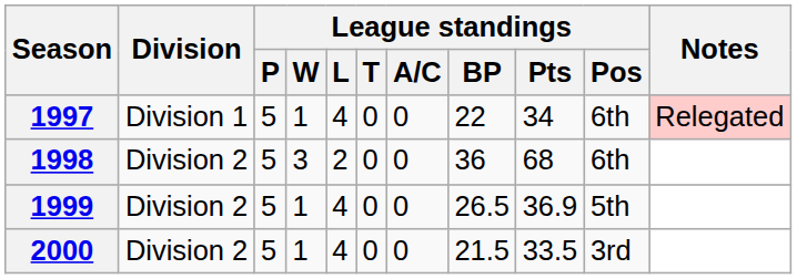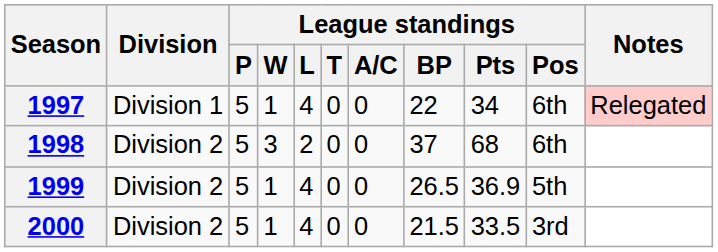1998 | League standings / BP: 36 -> 37
